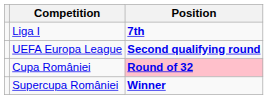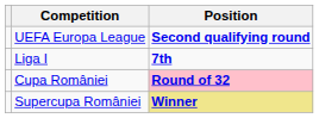rows swapped: UEFA Europa League <-> Liga I
Supercupa României | Position: no background -> khaki background
